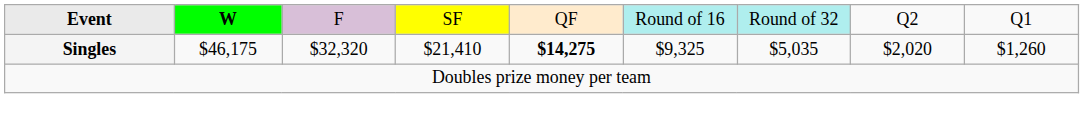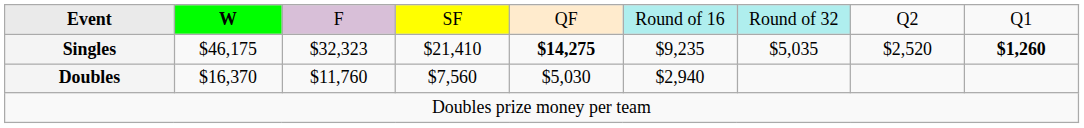Singles | column 3: $32,320 -> $32,323
Singles | column 6: $9,325 -> $9,235
Singles | column 8: $2,020 -> $2,520
Singles | column 9: normal -> bold
+ row: Doubles | $16,370 | $11,760 | $7,560 | $5,030 | $2,940
